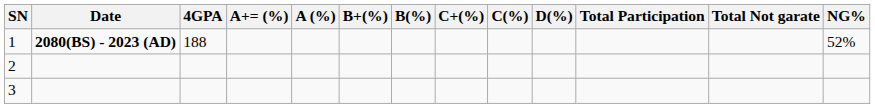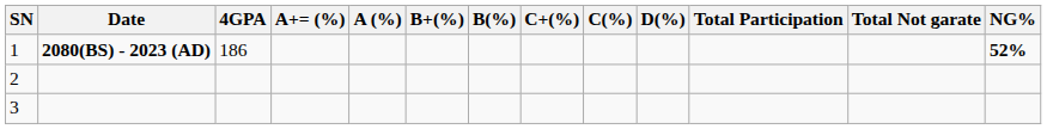1 | 4GPA: 188 -> 186
1 | NG%: normal -> bold
